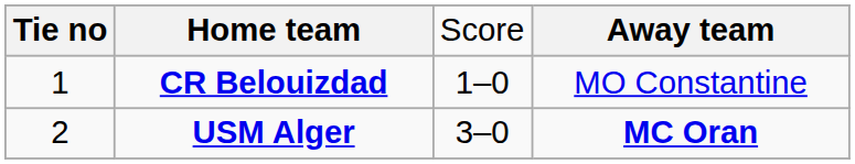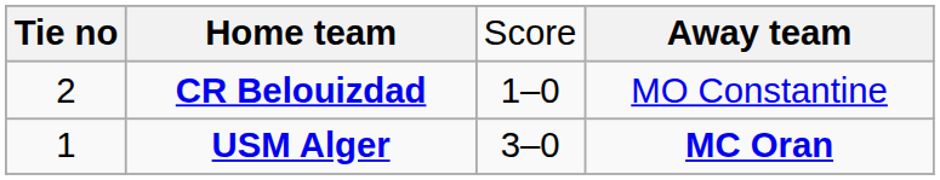CR Belouizdad | column 1: 1 -> 2
USM Alger | column 1: 2 -> 1
